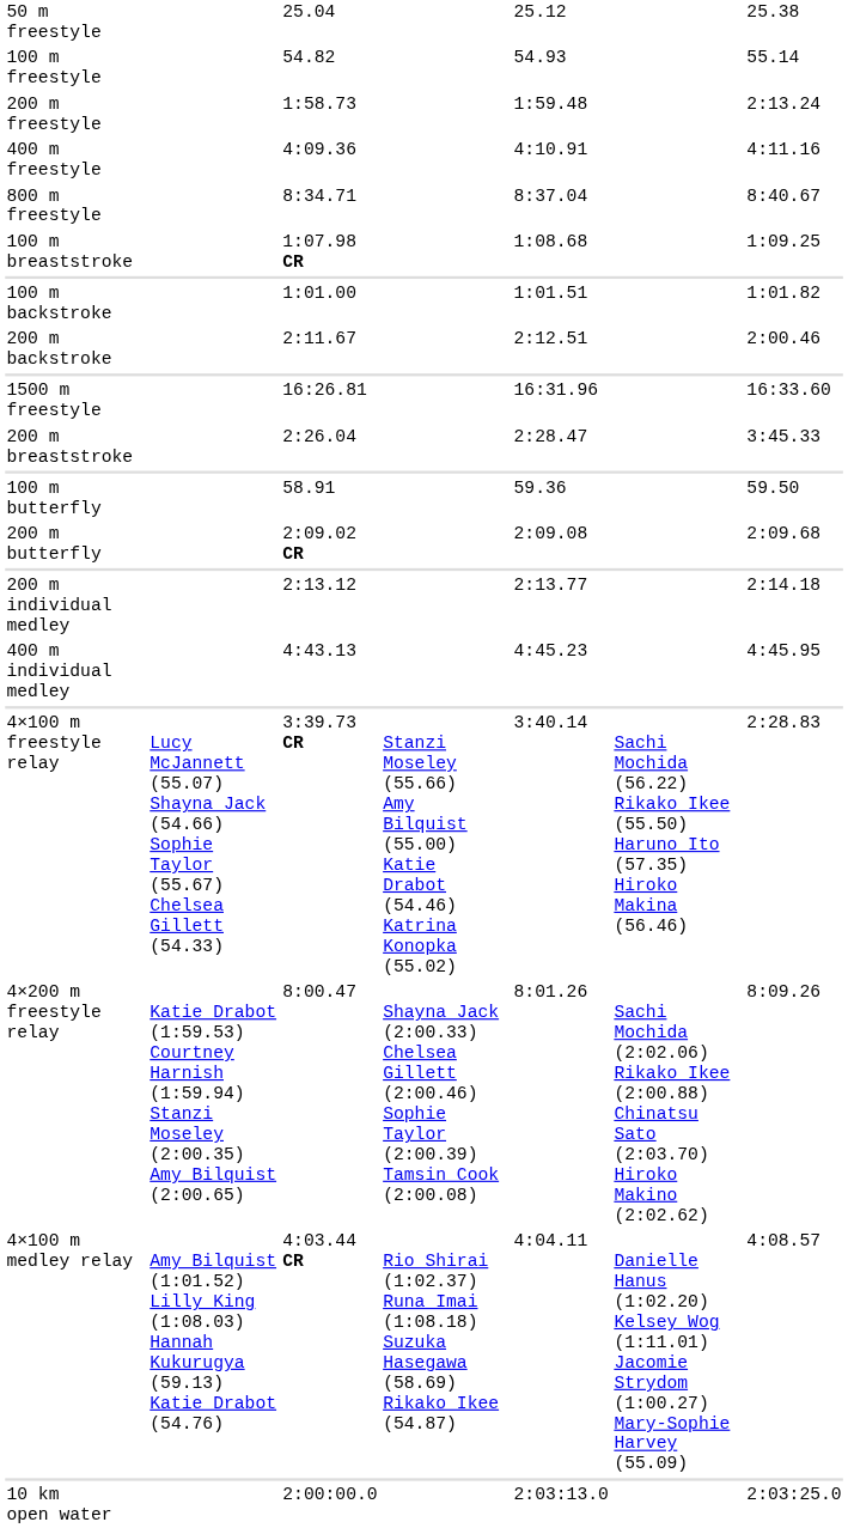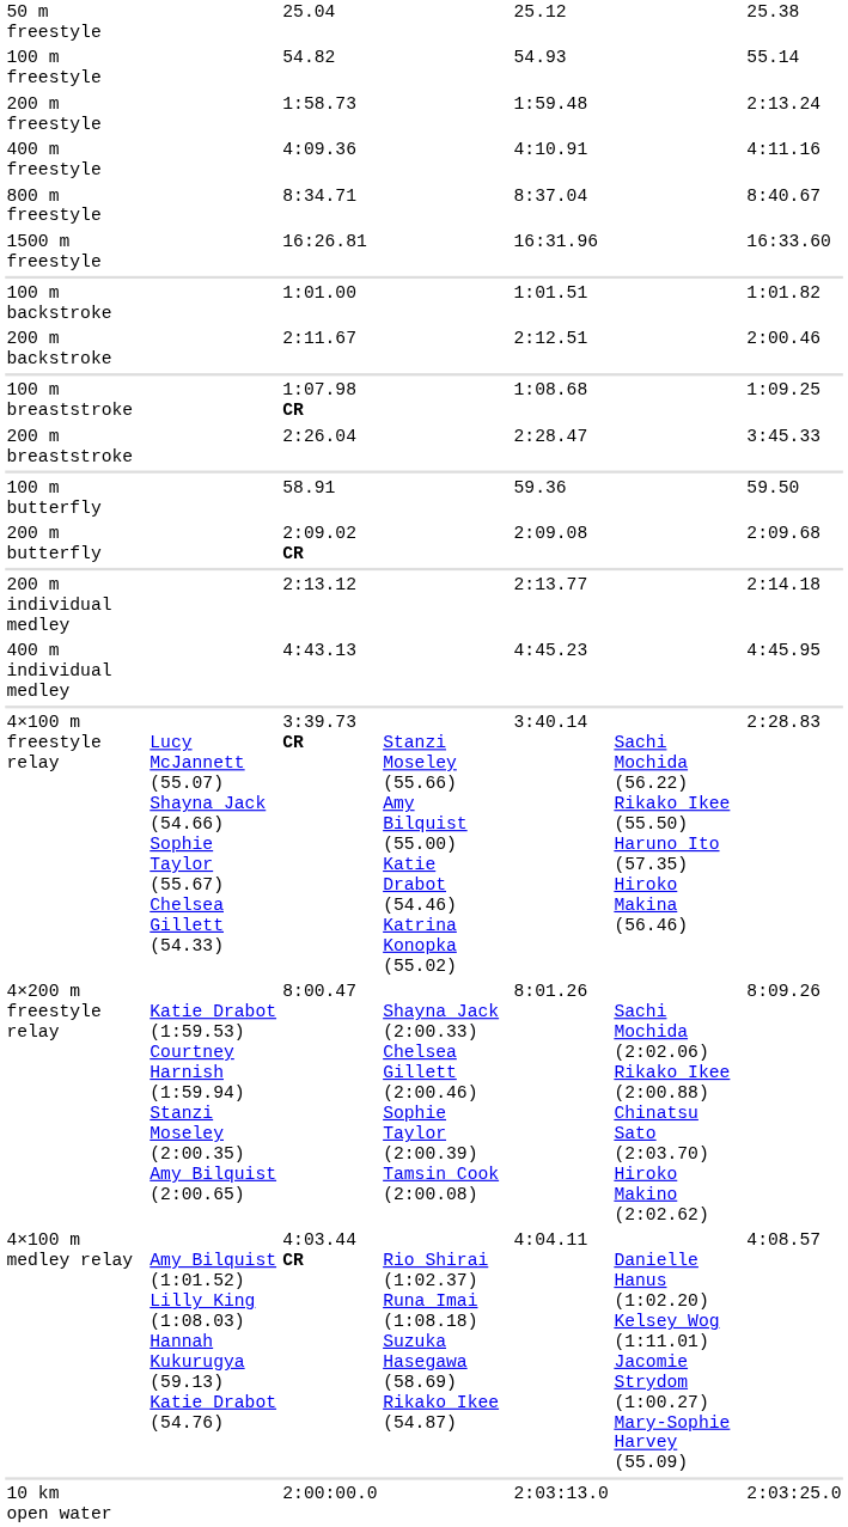rows swapped: 1500 m freestyle <-> 100 m breaststroke
